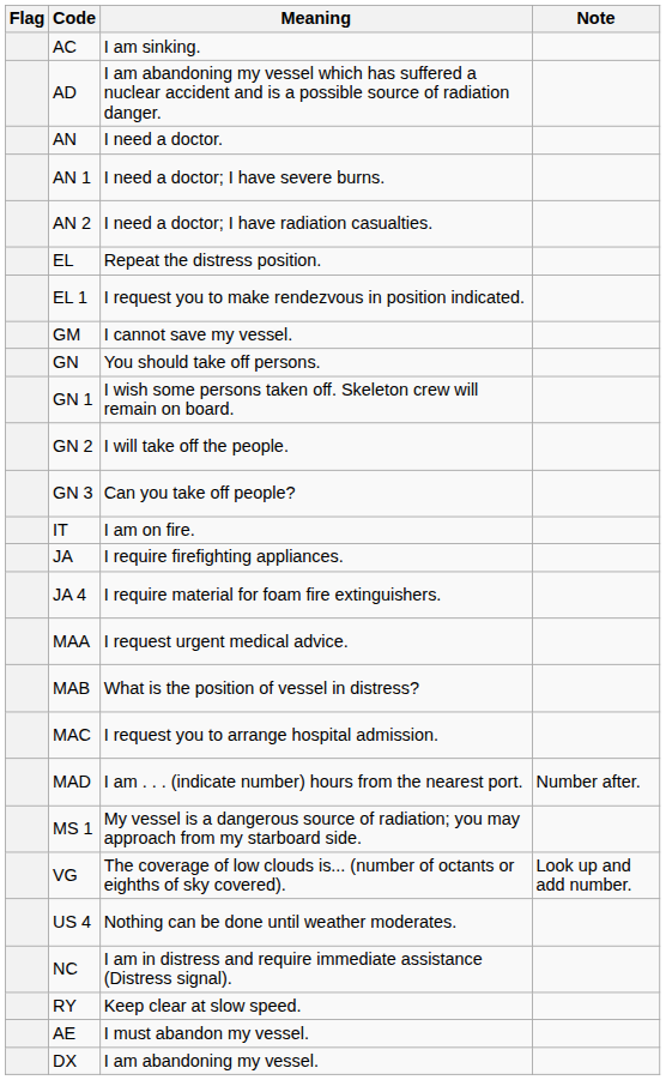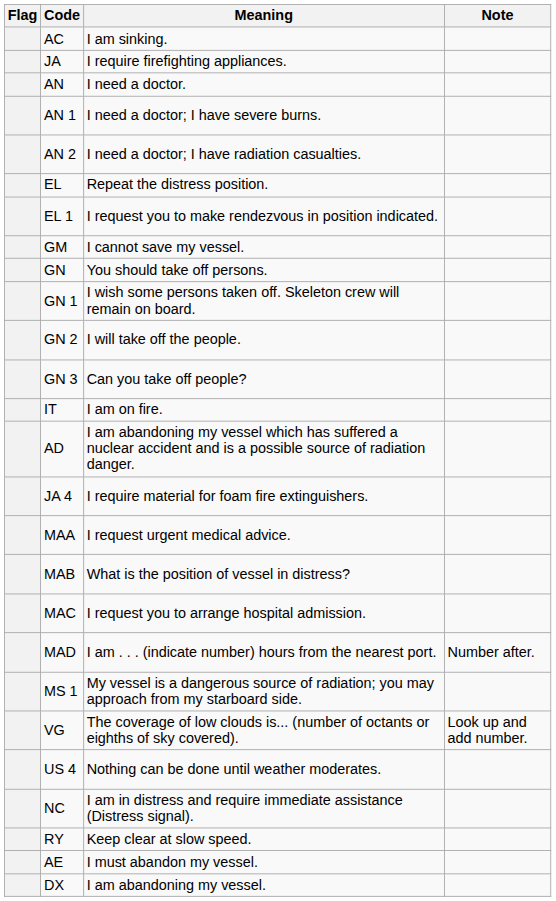rows swapped: AD <-> JA
